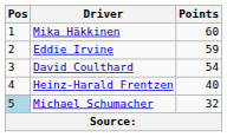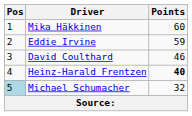David Coulthard | Points: 54 -> 46
Heinz-Harald Frentzen | Points: normal -> bold
